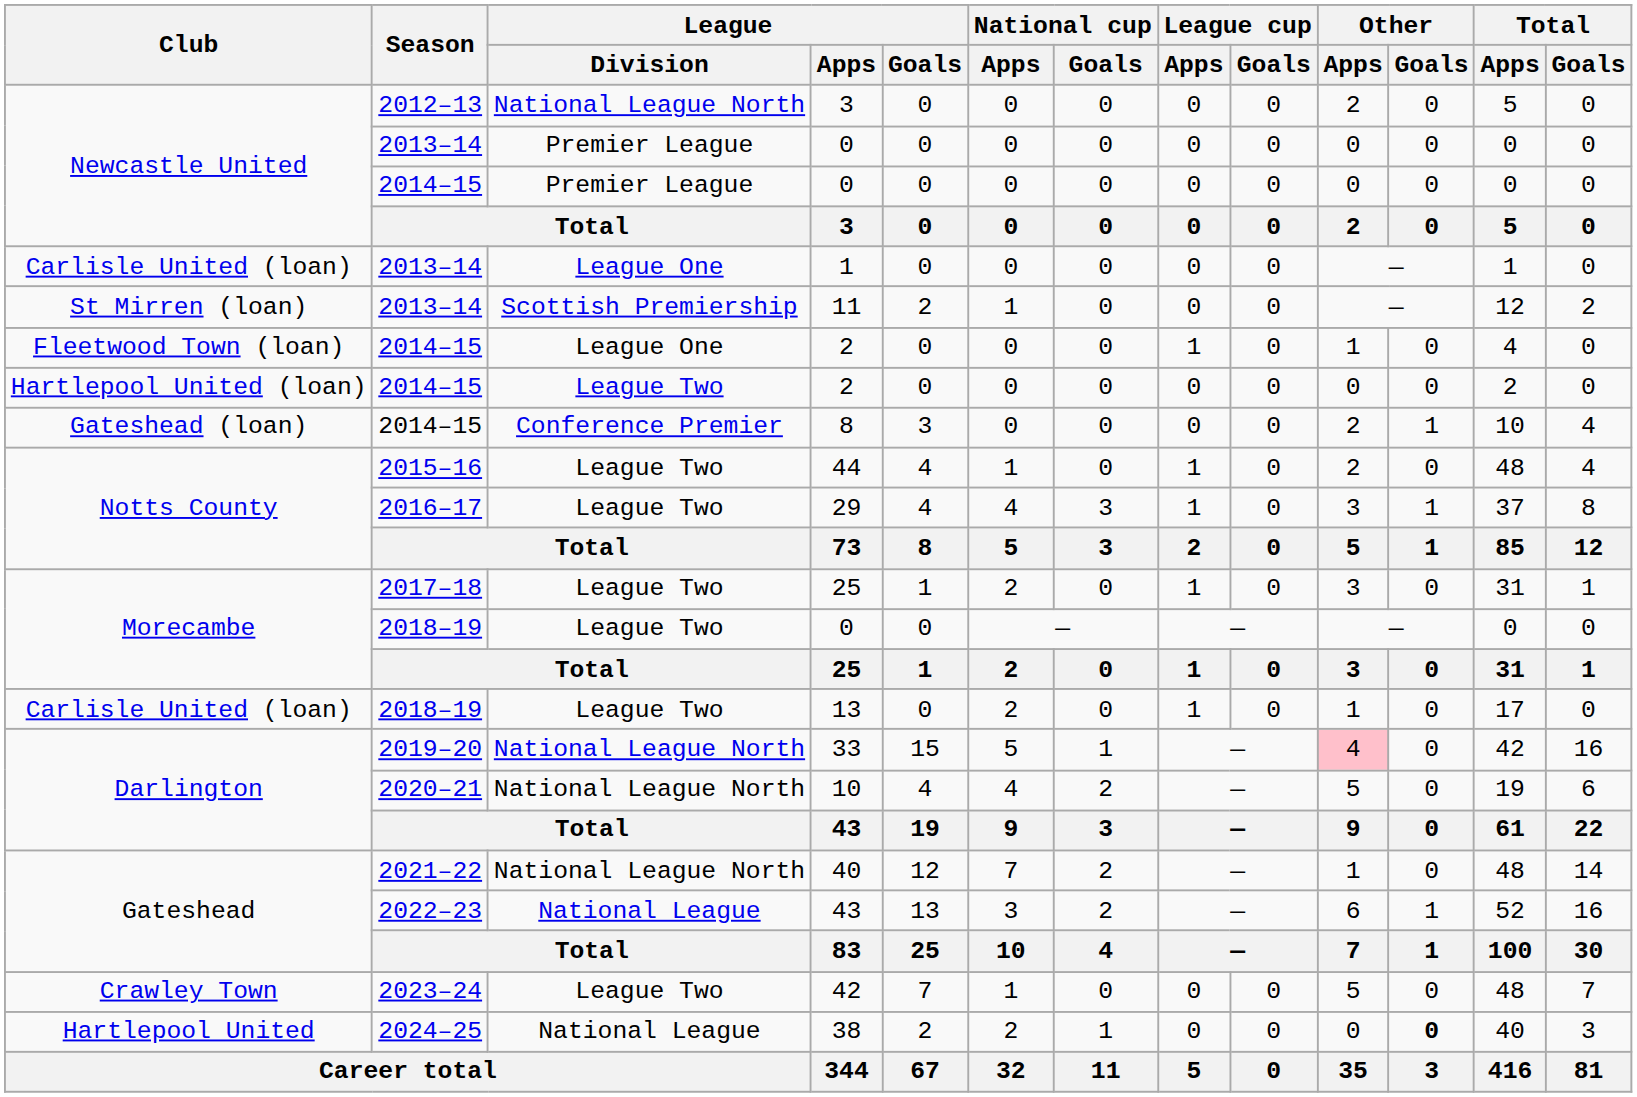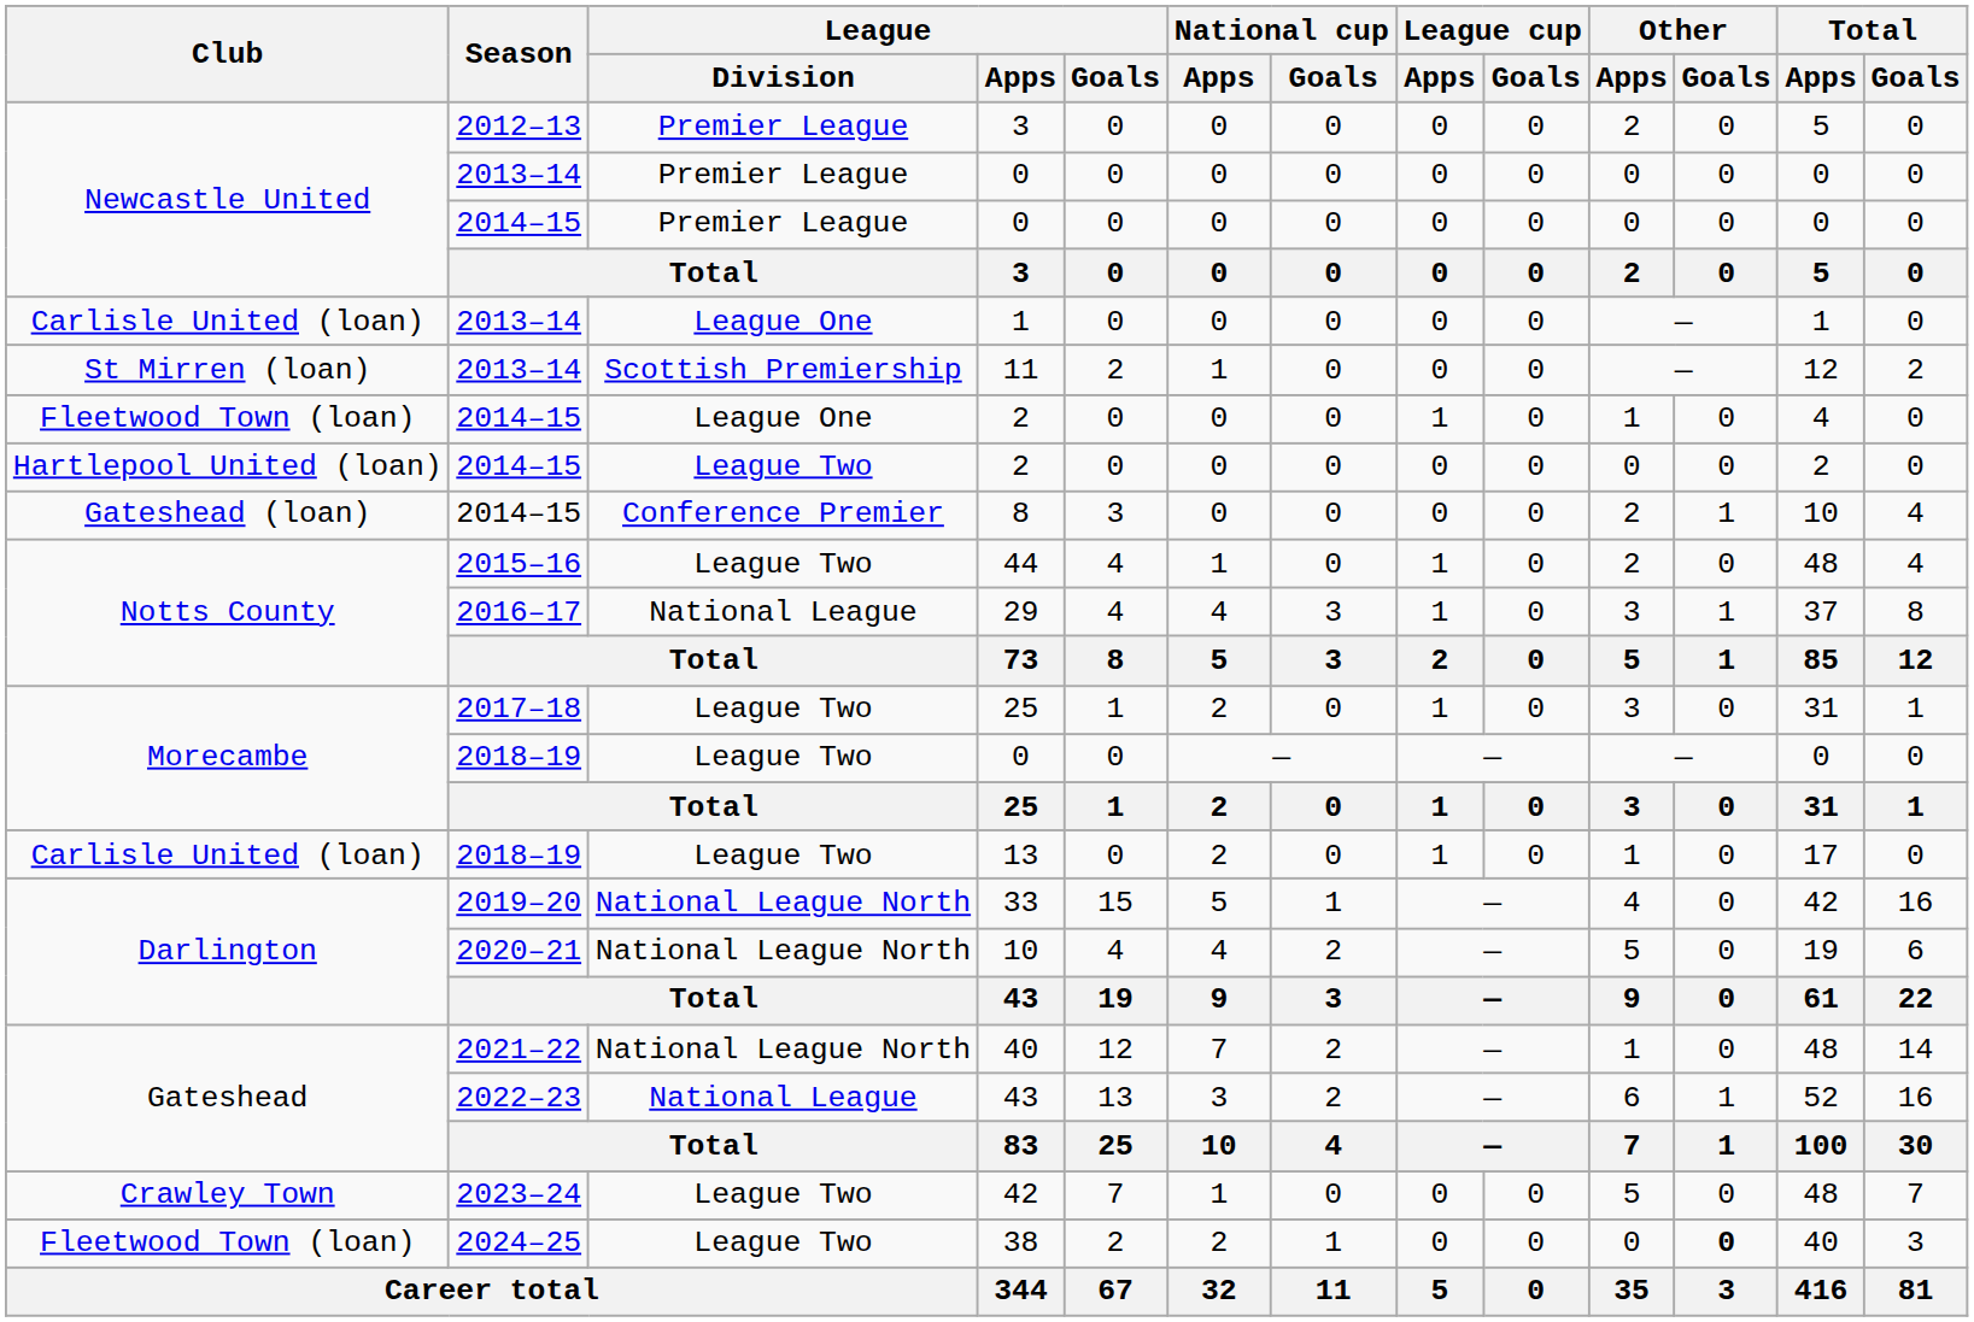2012–13 / 3 | League / Division: National League North -> Premier League
29 | League / Division: League Two -> National League
33 | Other / Apps: pink background -> no background
38 | Club: Hartlepool United -> Fleetwood Town (loan)
38 | League / Division: National League -> League Two
